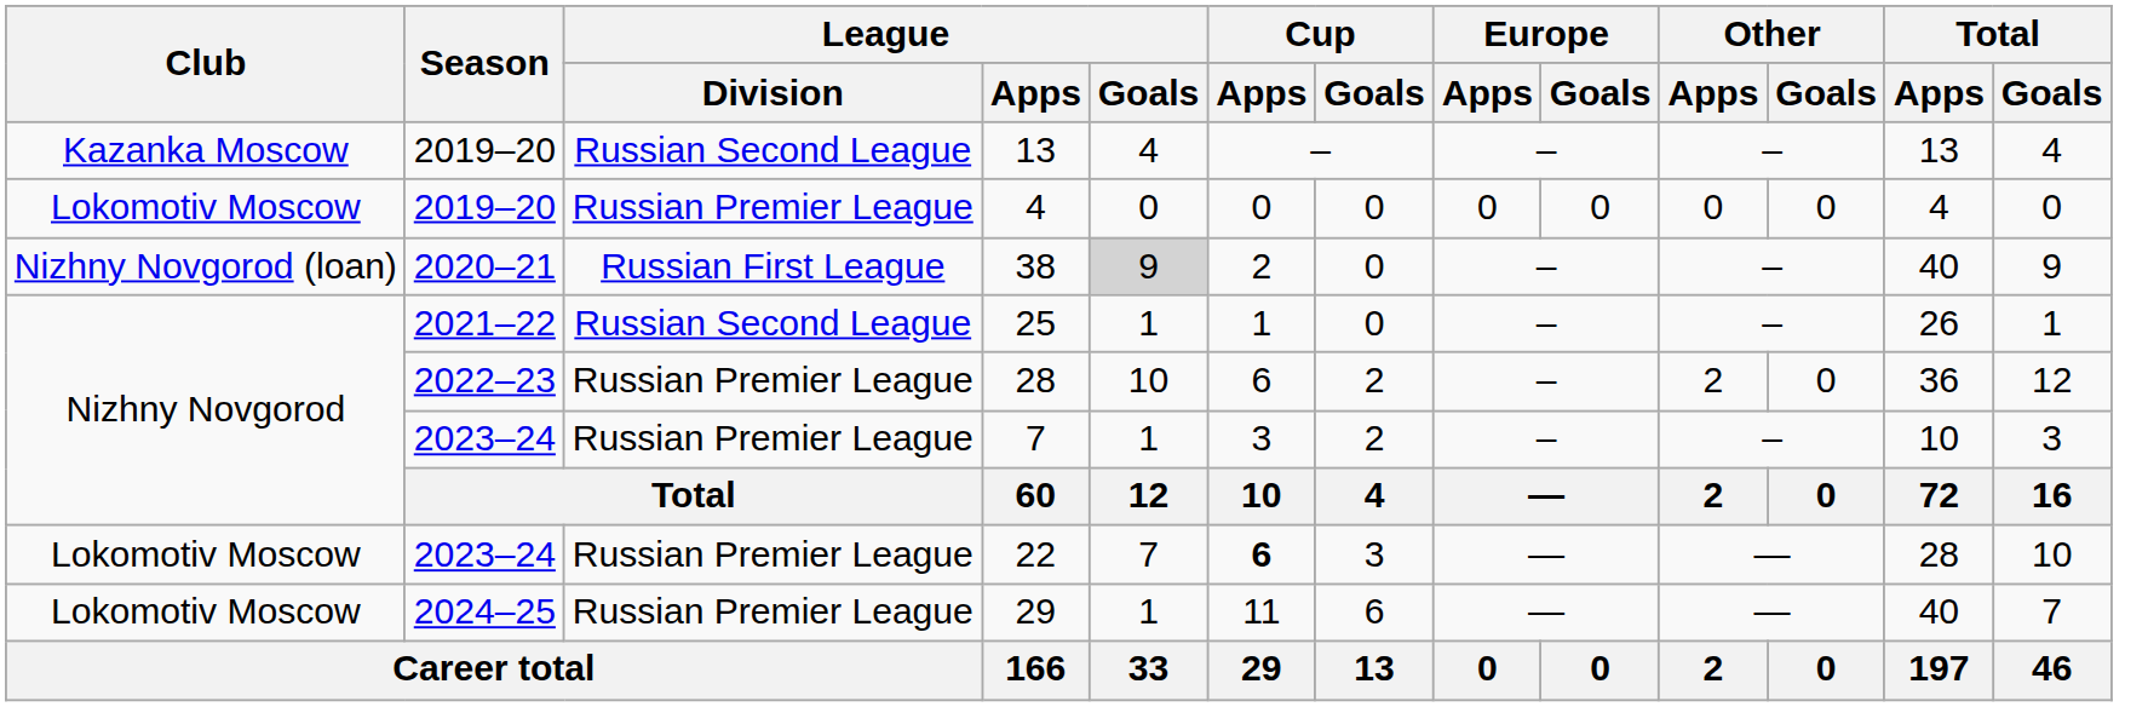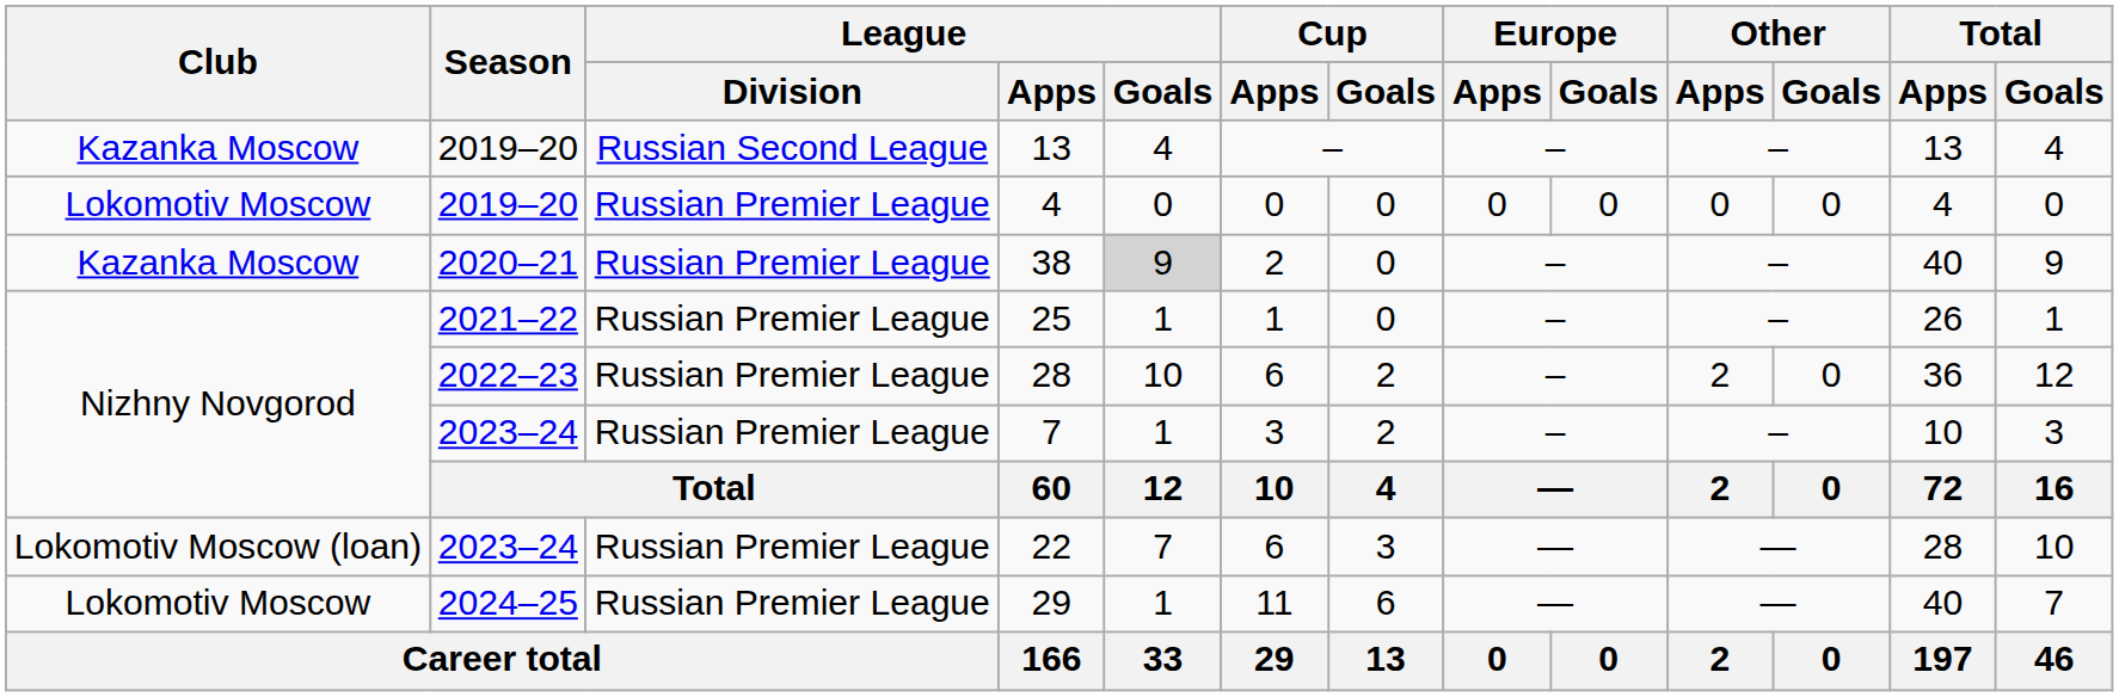38 | Club: Nizhny Novgorod (loan) -> Kazanka Moscow
38 | League / Division: Russian First League -> Russian Premier League
25 | League / Division: Russian Second League -> Russian Premier League
22 | Club: Lokomotiv Moscow -> Lokomotiv Moscow (loan)
22 | Cup / Apps: bold -> normal
